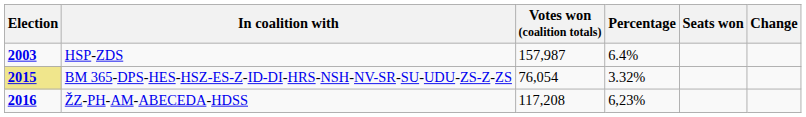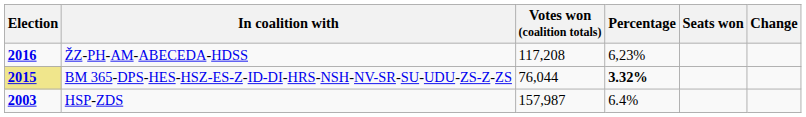rows swapped: HSP-ZDS <-> ŽZ-PH-AM-ABECEDA-HDSS
BM 365-DPS-HES-HSZ-ES-Z-ID-DI-HRS-NSH-NV-SR-SU-UDU-ZS-Z-ZS | Votes won (coalition totals): 76,054 -> 76,044
BM 365-DPS-HES-HSZ-ES-Z-ID-DI-HRS-NSH-NV-SR-SU-UDU-ZS-Z-ZS | Percentage: normal -> bold
